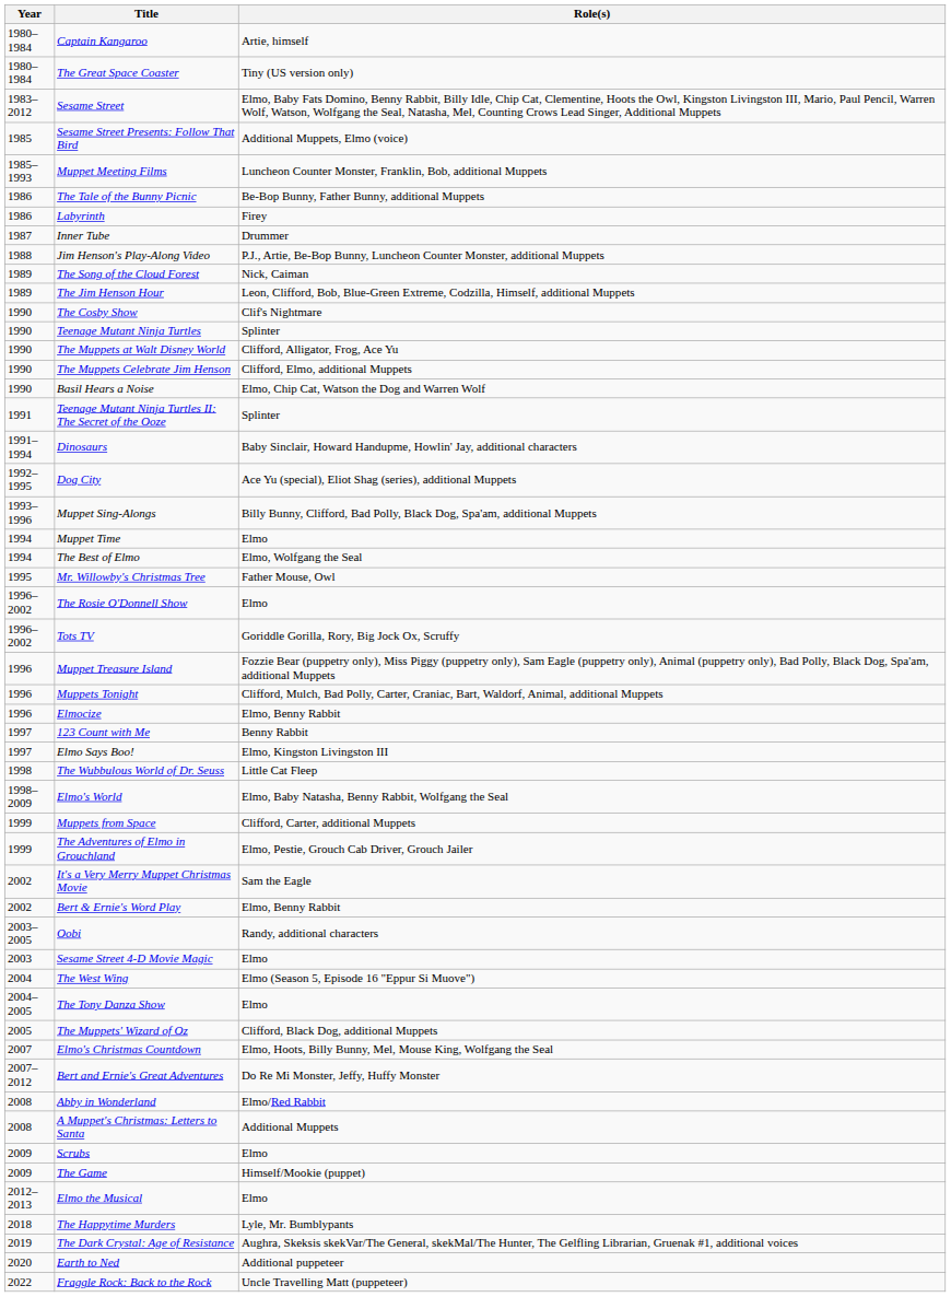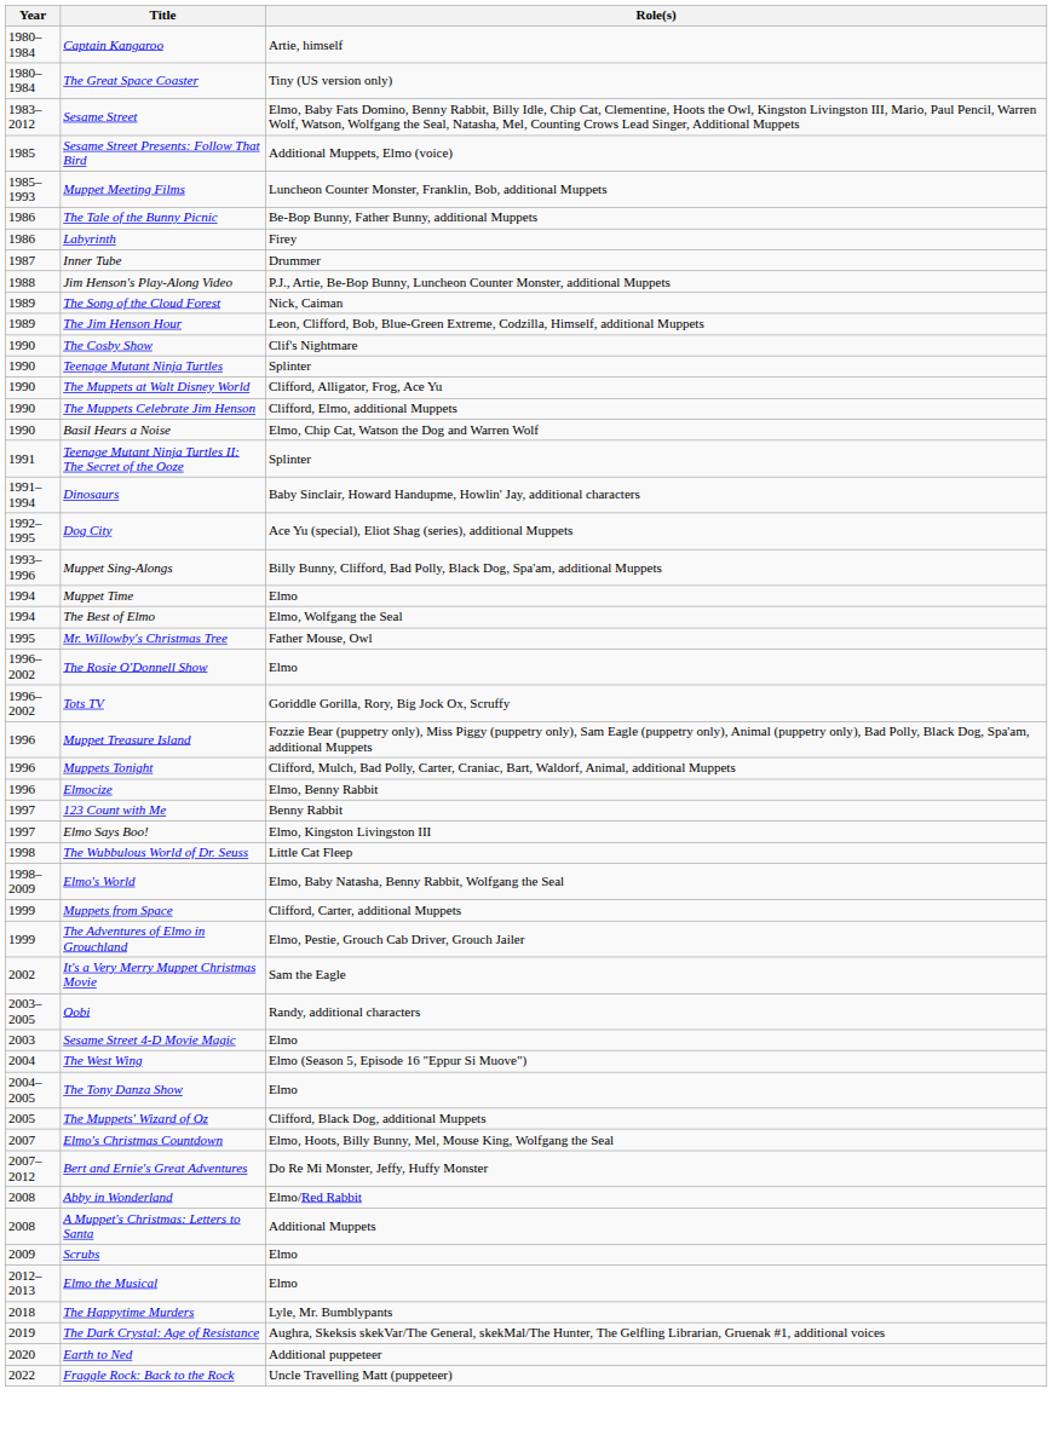- row: 2002 | Bert & Ernie's Word Play | Elmo, Benny Rabbit
- row: 2009 | The Game | Himself/Mookie (puppet)
